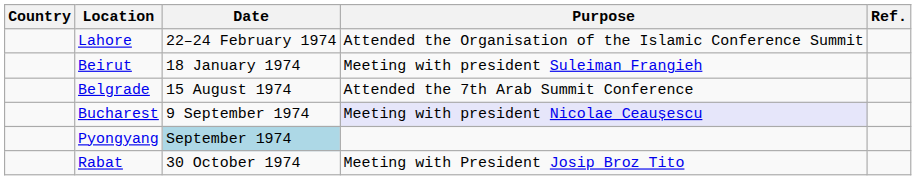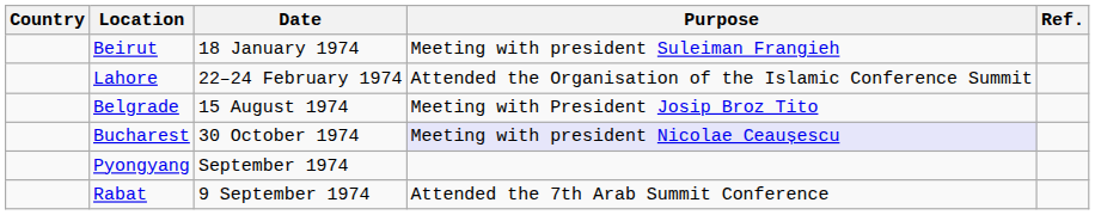rows swapped: Beirut <-> Lahore
Belgrade | Purpose: Attended the 7th Arab Summit Conference -> Meeting with President Josip Broz Tito
Bucharest | Date: 9 September 1974 -> 30 October 1974
Pyongyang | Date: lightblue background -> no background
Rabat | Date: 30 October 1974 -> 9 September 1974
Rabat | Purpose: Meeting with President Josip Broz Tito -> Attended the 7th Arab Summit Conference
